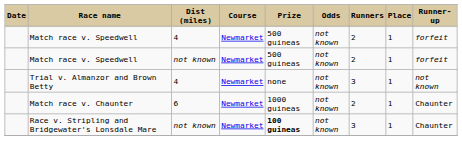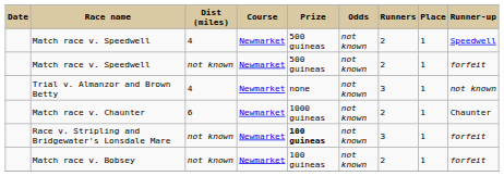Match race v. Speedwell / 4 | Runner-up: forfeit -> Speedwell
Race v. Stripling and Bridgewater's Lonsdale Mare | Runner-up: Chaunter -> forfeit
+ row: Match race v. Bobsey | not known | Newmarket | 100 guineas | not known | 2 | 1 | forfeit
